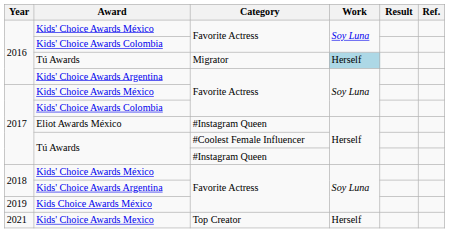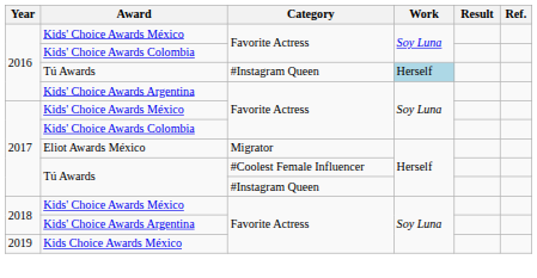2016 / Tú Awards | Category: Migrator -> #Instagram Queen
Eliot Awards México | Category: #Instagram Queen -> Migrator
- row: 2021 | Kids' Choice Awards Mexico | Top Creator | Herself
